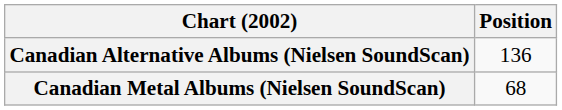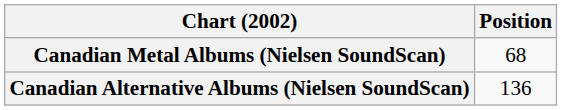rows swapped: Canadian Alternative Albums (Nielsen SoundScan) <-> Canadian Metal Albums (Nielsen SoundScan)
